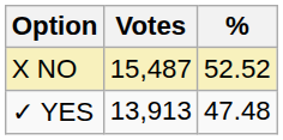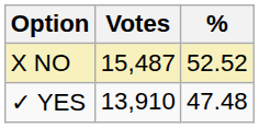✓ YES | Votes: 13,913 -> 13,910
